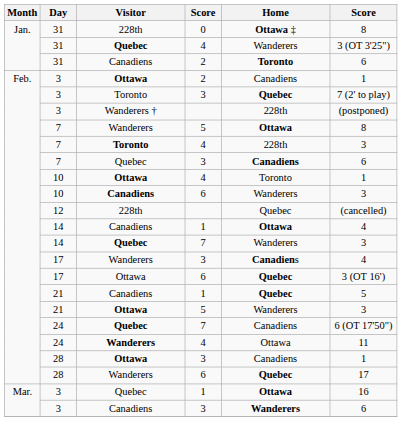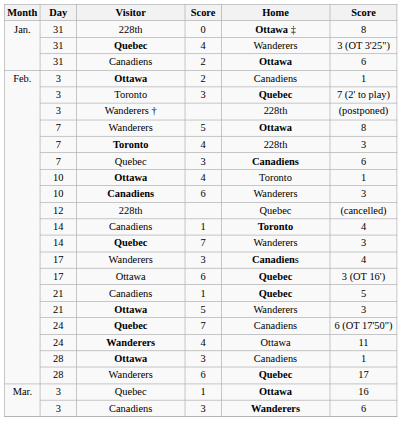31 / Canadiens | Home: Toronto -> Ottawa
14 / Canadiens | Home: Ottawa -> Toronto
